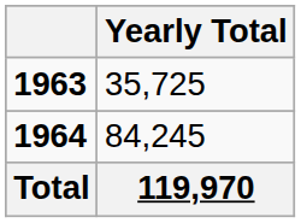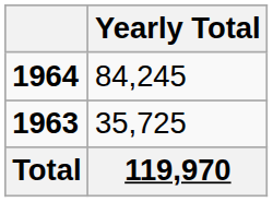rows swapped: 1963 <-> 1964
